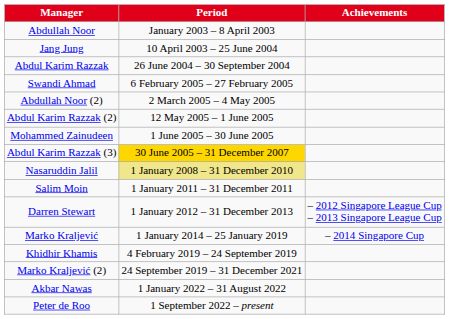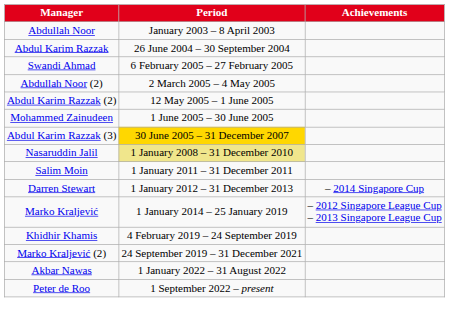- row: Jang Jung | 10 April 2003 – 25 June 2004
Darren Stewart | Achievements: – 2012 Singapore League Cup – 2013 Singapore League Cup -> – 2014 Singapore Cup
Marko Kraljević | Achievements: – 2014 Singapore Cup -> – 2012 Singapore League Cup – 2013 Singapore League Cup
